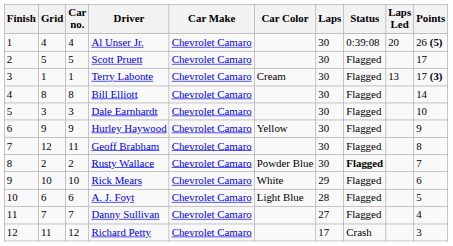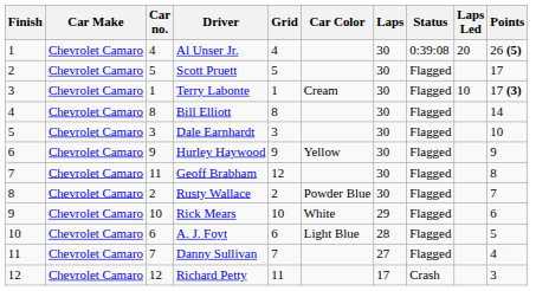columns swapped: Grid <-> Car Make
Terry Labonte | Laps Led: 13 -> 10
Rusty Wallace | Status: bold -> normal
